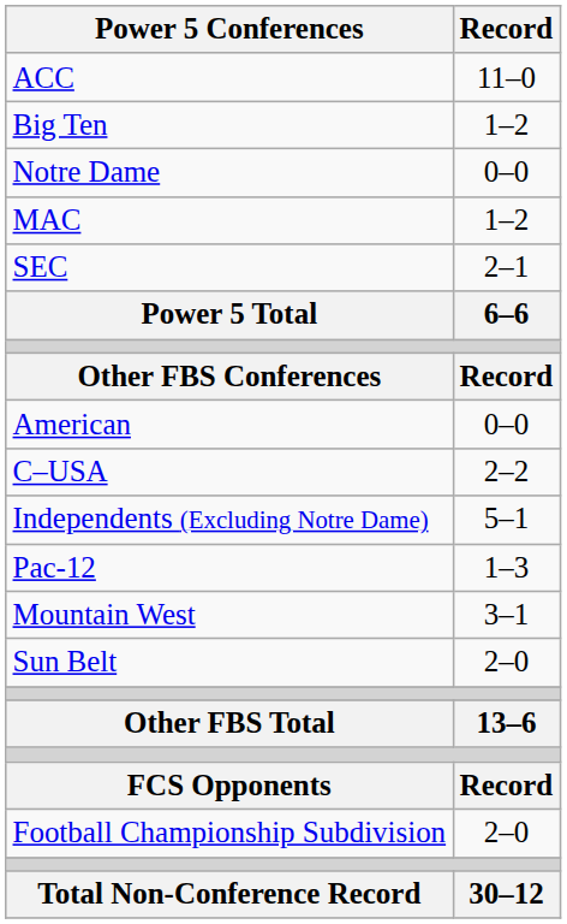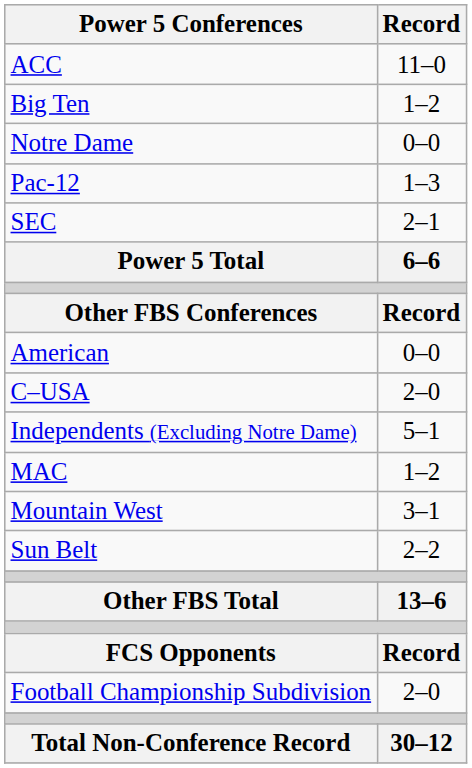rows swapped: Pac-12 <-> MAC
C–USA | Record: 2–2 -> 2–0
Sun Belt | Record: 2–0 -> 2–2
